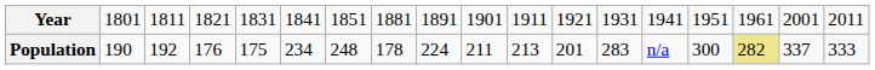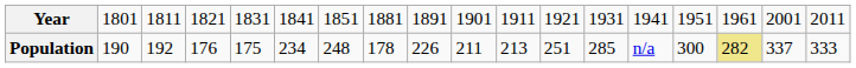Population | column 9: 224 -> 226
Population | column 12: 201 -> 251
Population | column 13: 283 -> 285
